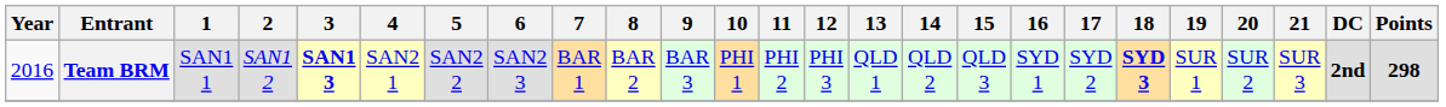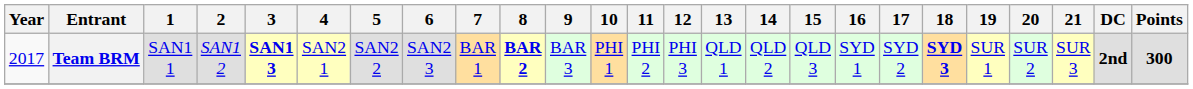Team BRM | Year: 2016 -> 2017
Team BRM | 8: normal -> bold
Team BRM | Points: 298 -> 300
